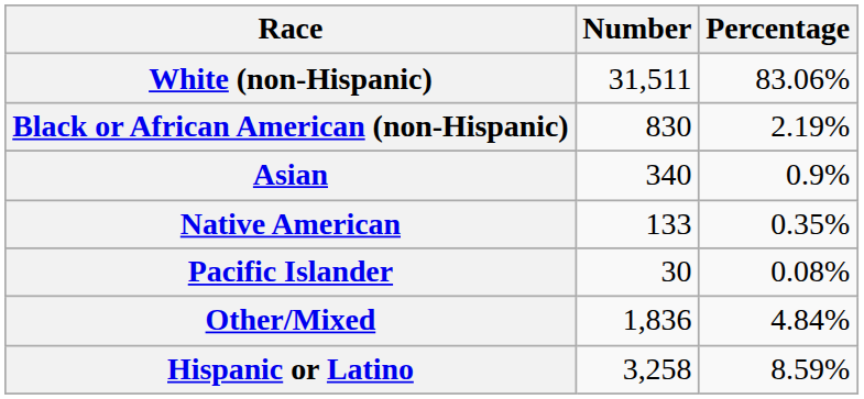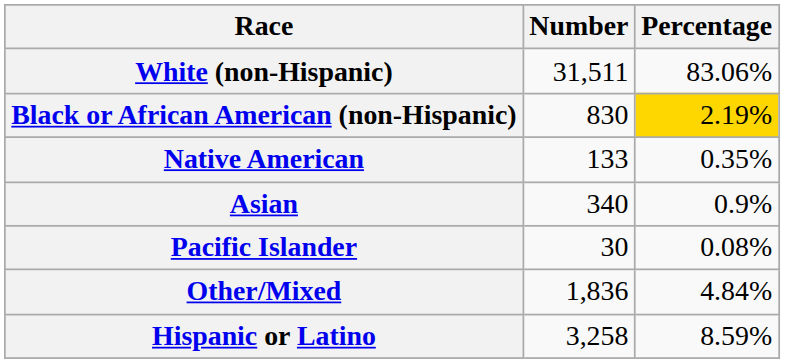Black or African American (non-Hispanic) | Percentage: no background -> gold background
rows swapped: Native American <-> Asian
